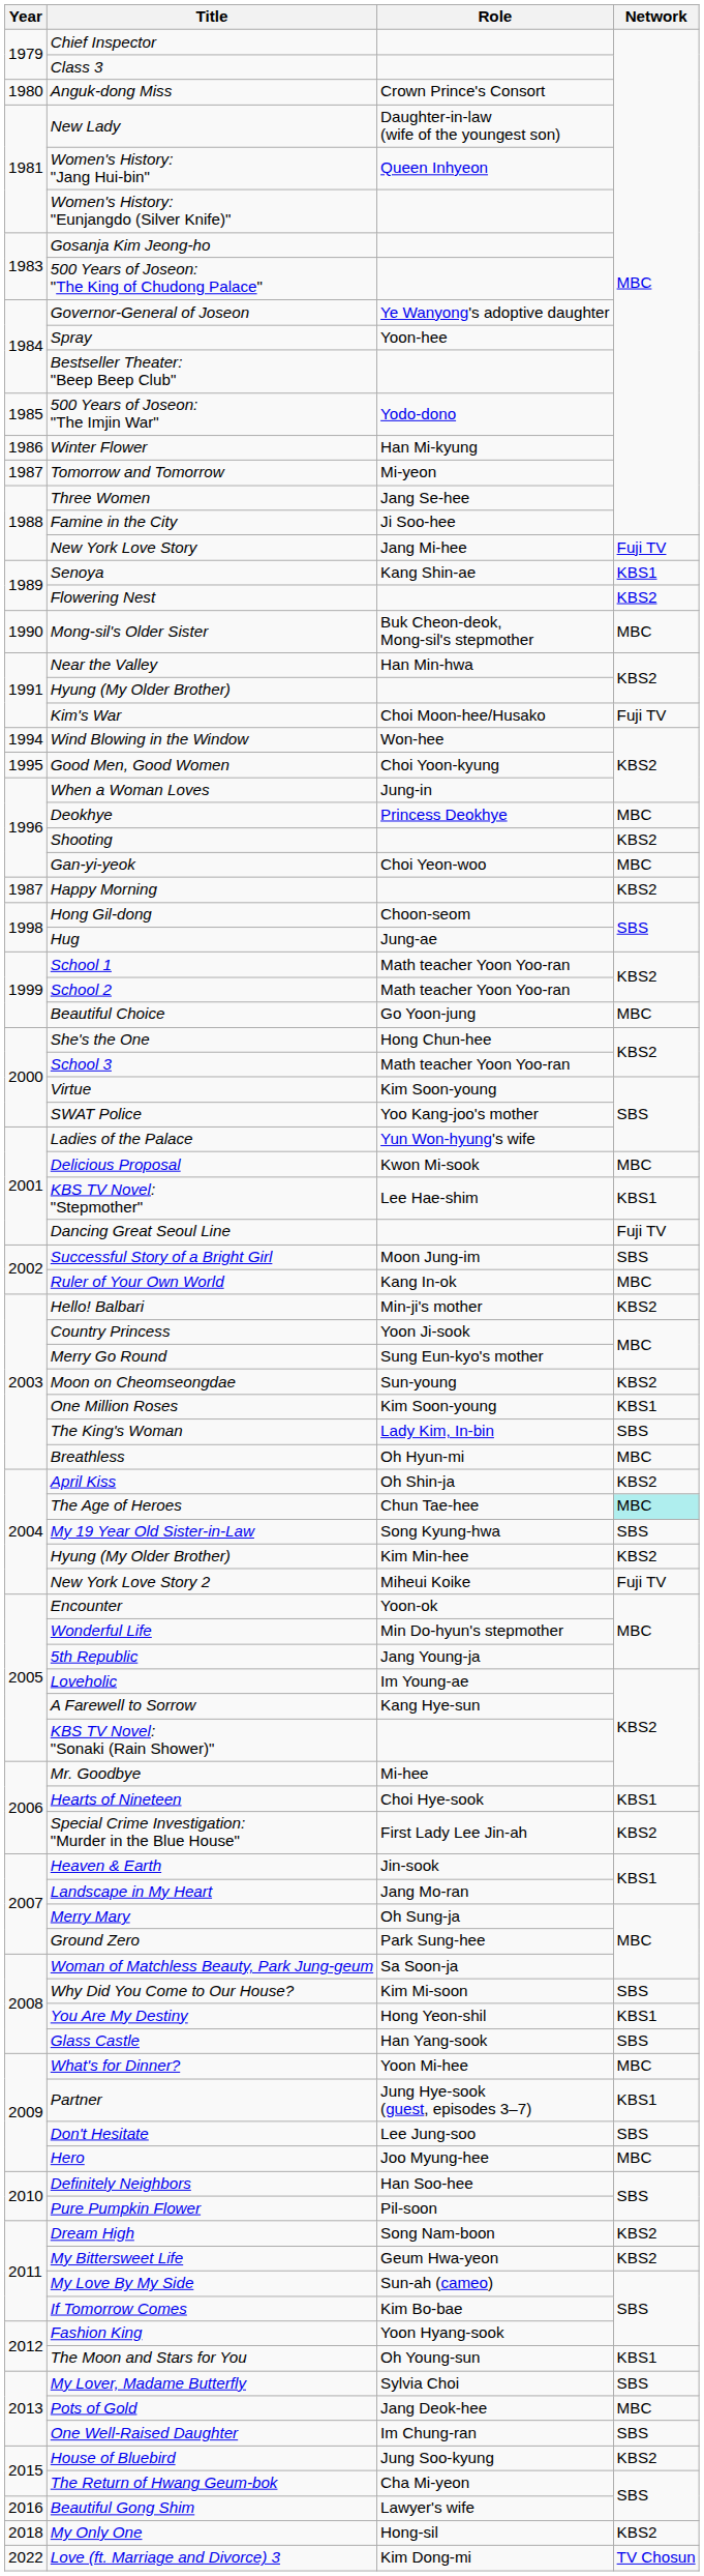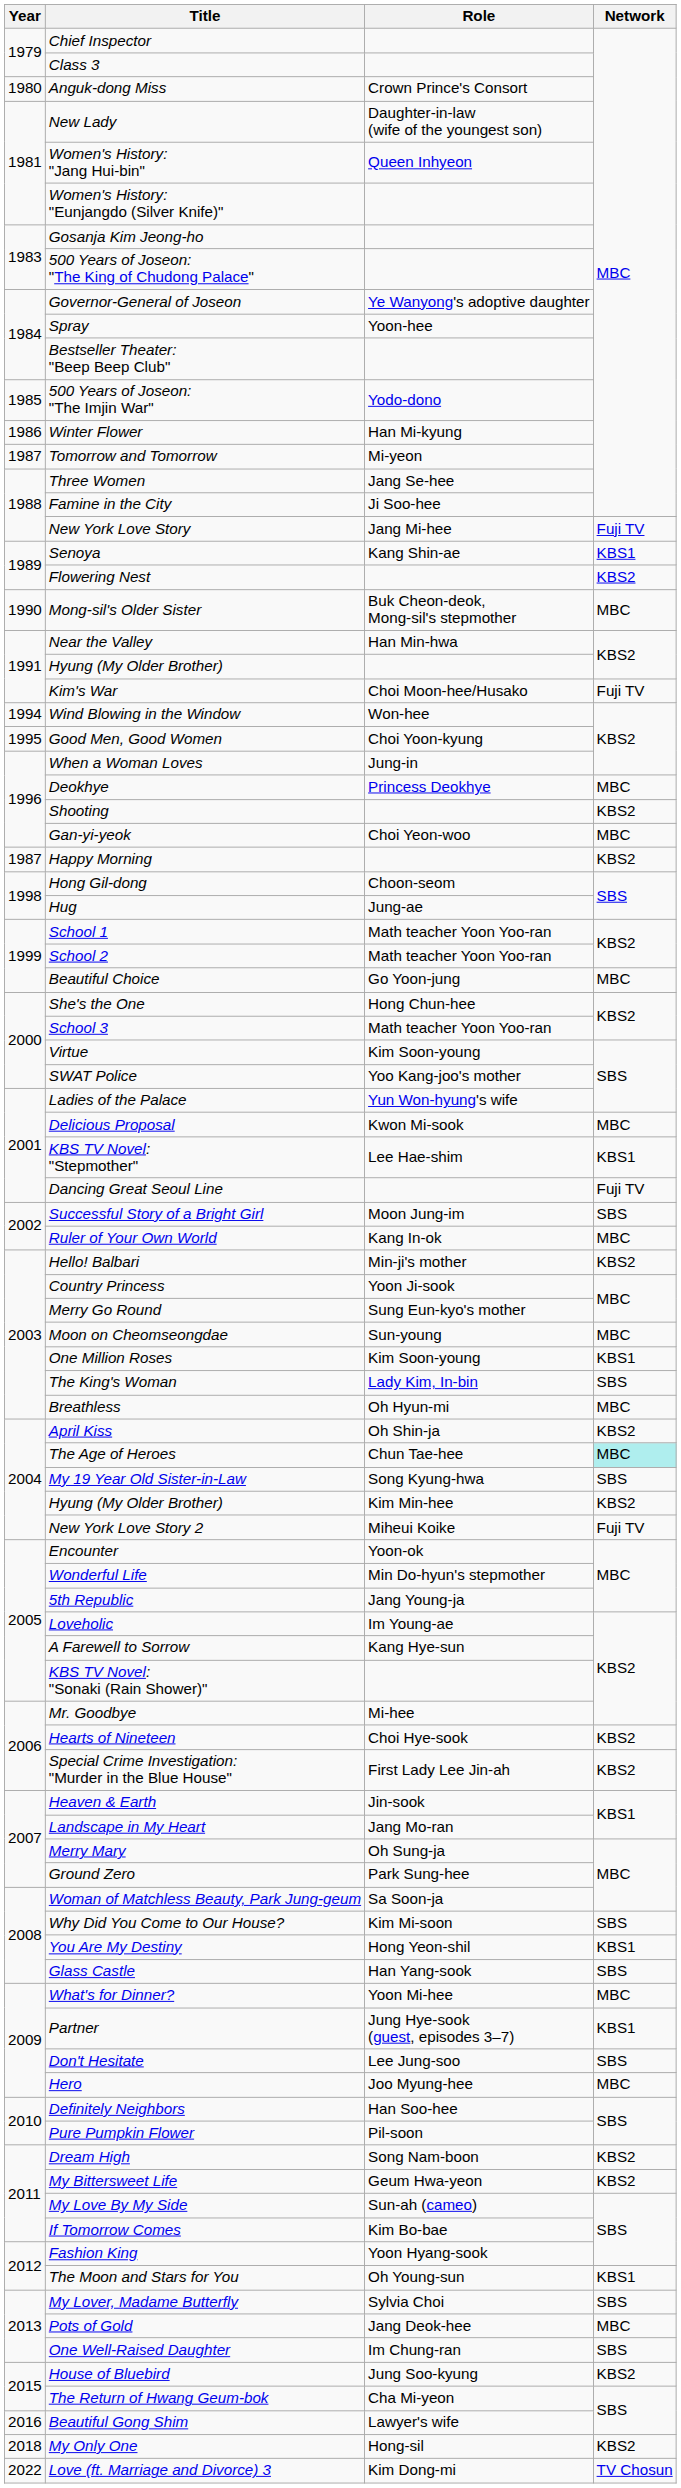Moon on Cheomseongdae | Network: KBS2 -> MBC
Hearts of Nineteen | Network: KBS1 -> KBS2
